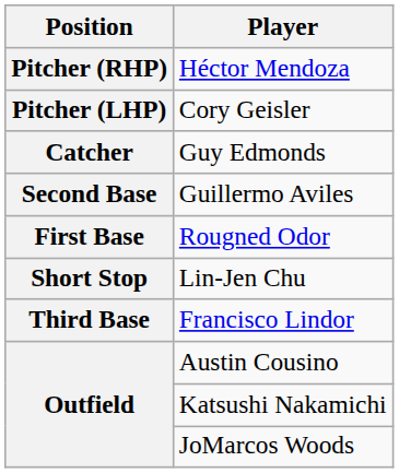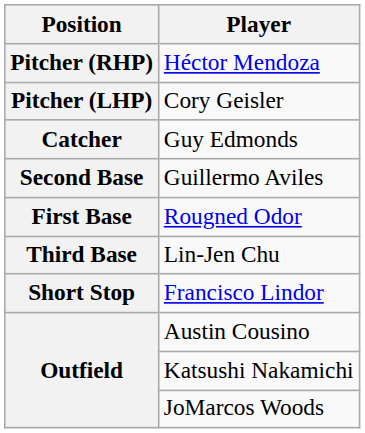Lin-Jen Chu | Position: Short Stop -> Third Base
Francisco Lindor | Position: Third Base -> Short Stop
